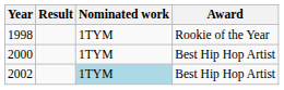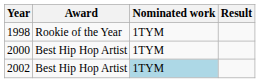columns swapped: Award <-> Result
